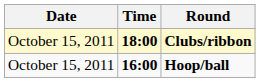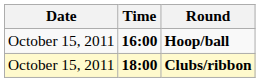rows swapped: Hoop/ball <-> Clubs/ribbon
